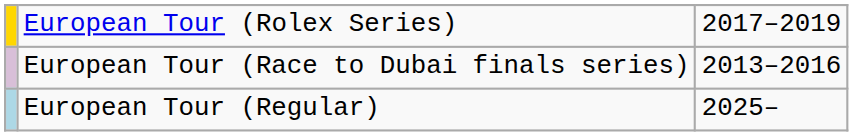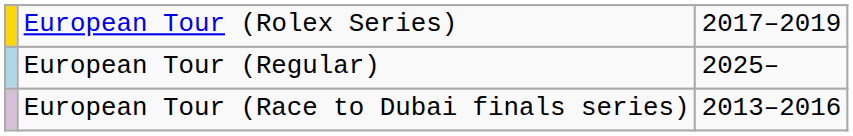rows swapped: European Tour (Race to Dubai finals series) <-> European Tour (Regular)
